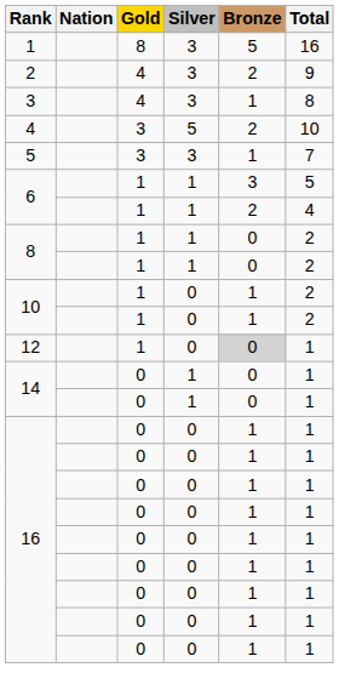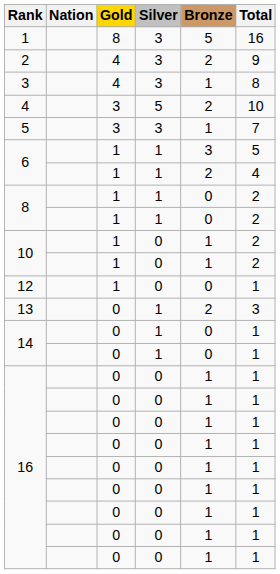12 | Bronze: lightgrey background -> no background
+ row: 13 | 0 | 1 | 2 | 3
